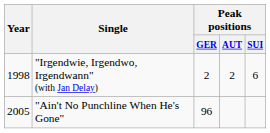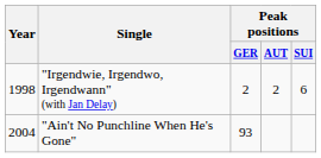"Ain't No Punchline When He's Gone" | Year: 2005 -> 2004
"Ain't No Punchline When He's Gone" | Peak positions / GER: 96 -> 93
